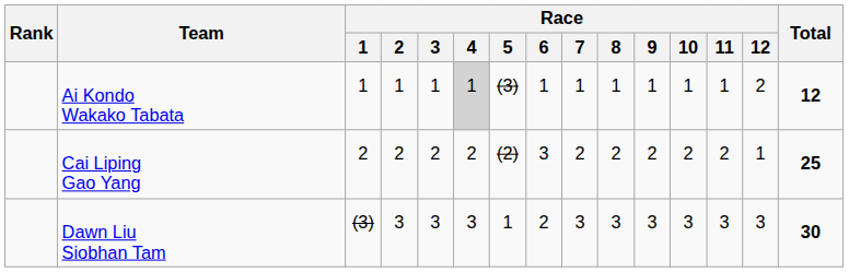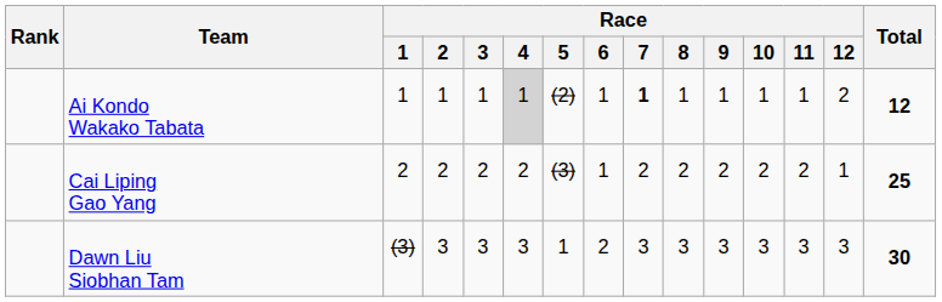Ai Kondo Wakako Tabata | Race / 5: (3) -> (2)
Ai Kondo Wakako Tabata | Race / 7: normal -> bold
Cai Liping Gao Yang | Race / 5: (2) -> (3)
Cai Liping Gao Yang | Race / 6: 3 -> 1
